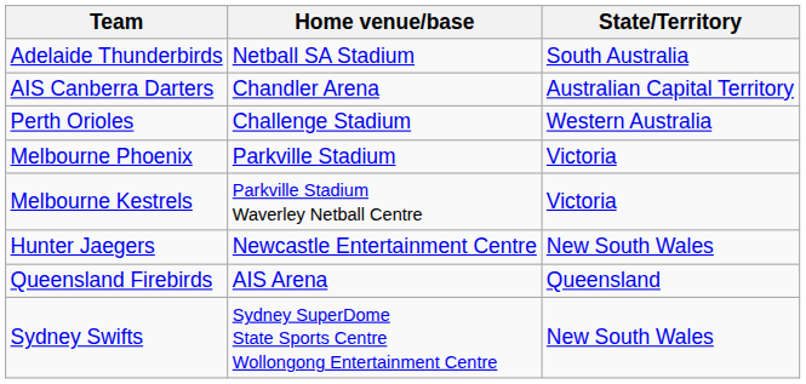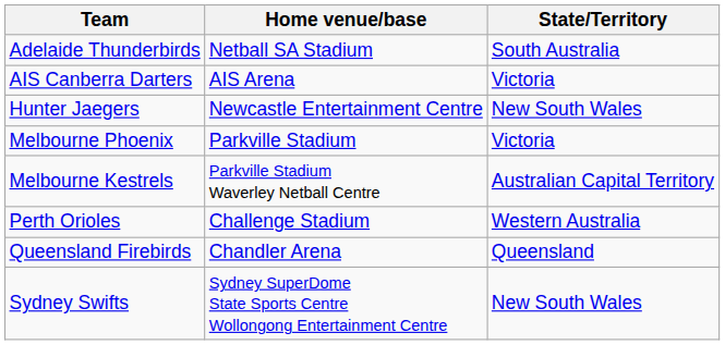AIS Canberra Darters | Home venue/base: Chandler Arena -> AIS Arena
AIS Canberra Darters | State/Territory: Australian Capital Territory -> Victoria
rows swapped: Hunter Jaegers <-> Perth Orioles
Melbourne Kestrels | State/Territory: Victoria -> Australian Capital Territory
Queensland Firebirds | Home venue/base: AIS Arena -> Chandler Arena
